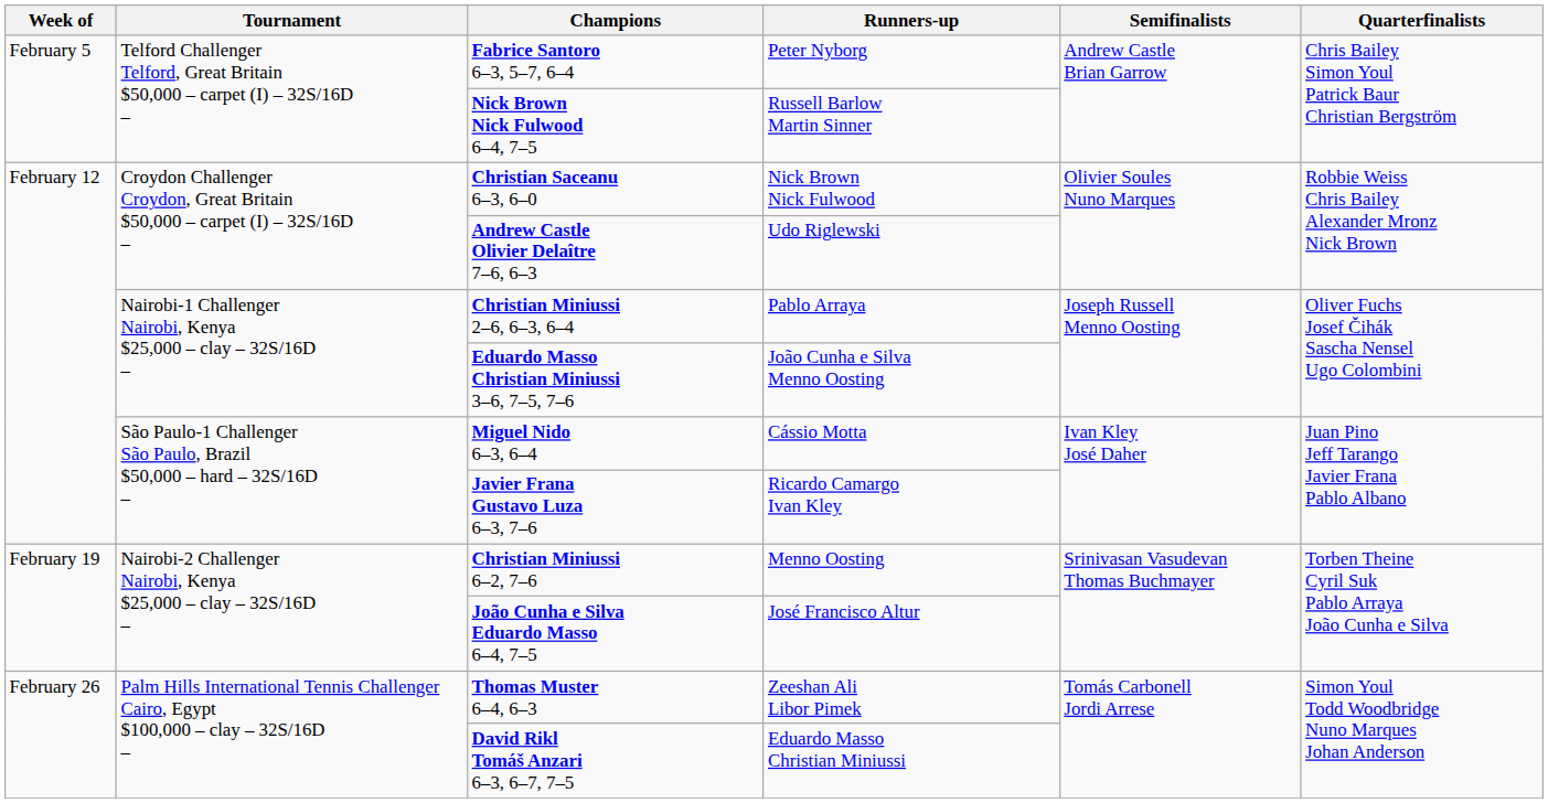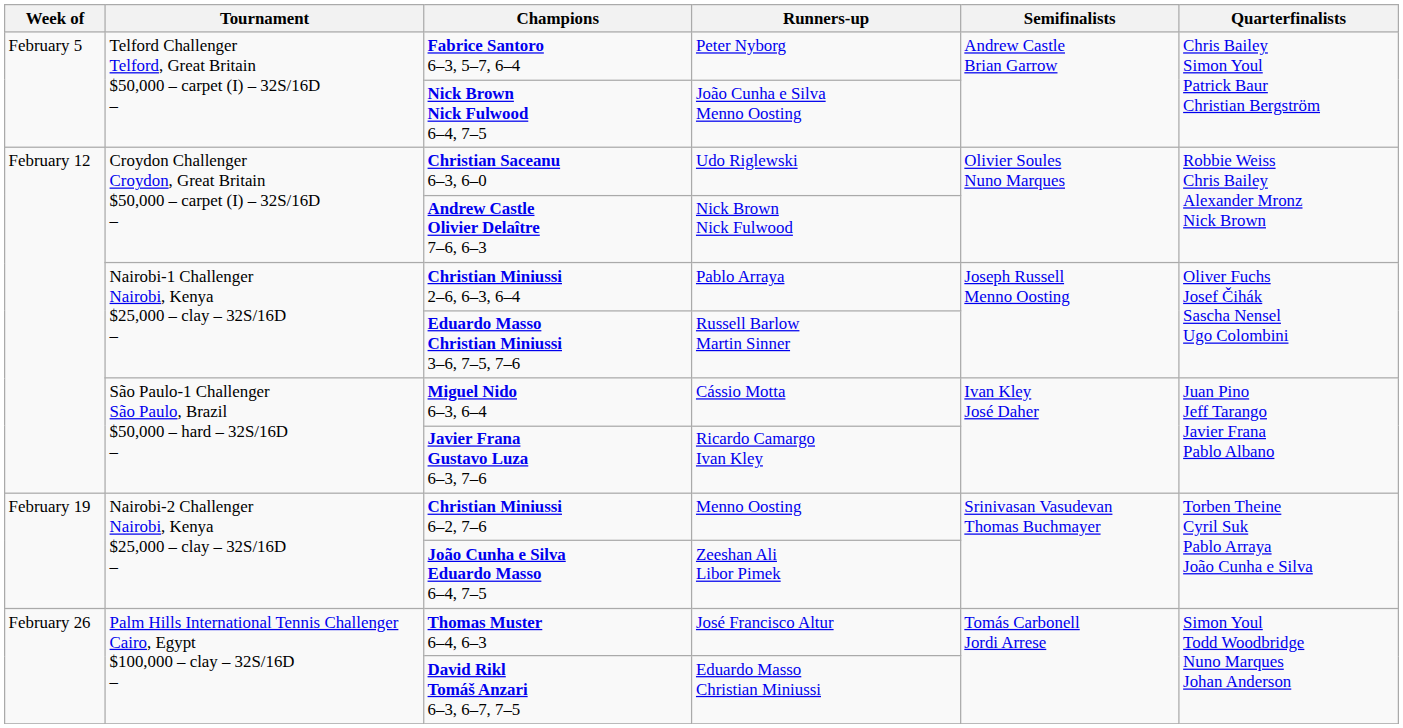Nick Brown Nick Fulwood 6–4, 7–5 | Runners-up: Russell Barlow Martin Sinner -> João Cunha e Silva Menno Oosting
Christian Saceanu 6–3, 6–0 | Runners-up: Nick Brown Nick Fulwood -> Udo Riglewski
Andrew Castle Olivier Delaître 7–6, 6–3 | Runners-up: Udo Riglewski -> Nick Brown Nick Fulwood
Eduardo Masso Christian Miniussi 3–6, 7–5, 7–6 | Runners-up: João Cunha e Silva Menno Oosting -> Russell Barlow Martin Sinner
João Cunha e Silva Eduardo Masso 6–4, 7–5 | Runners-up: José Francisco Altur -> Zeeshan Ali Libor Pimek
Thomas Muster 6–4, 6–3 | Runners-up: Zeeshan Ali Libor Pimek -> José Francisco Altur
